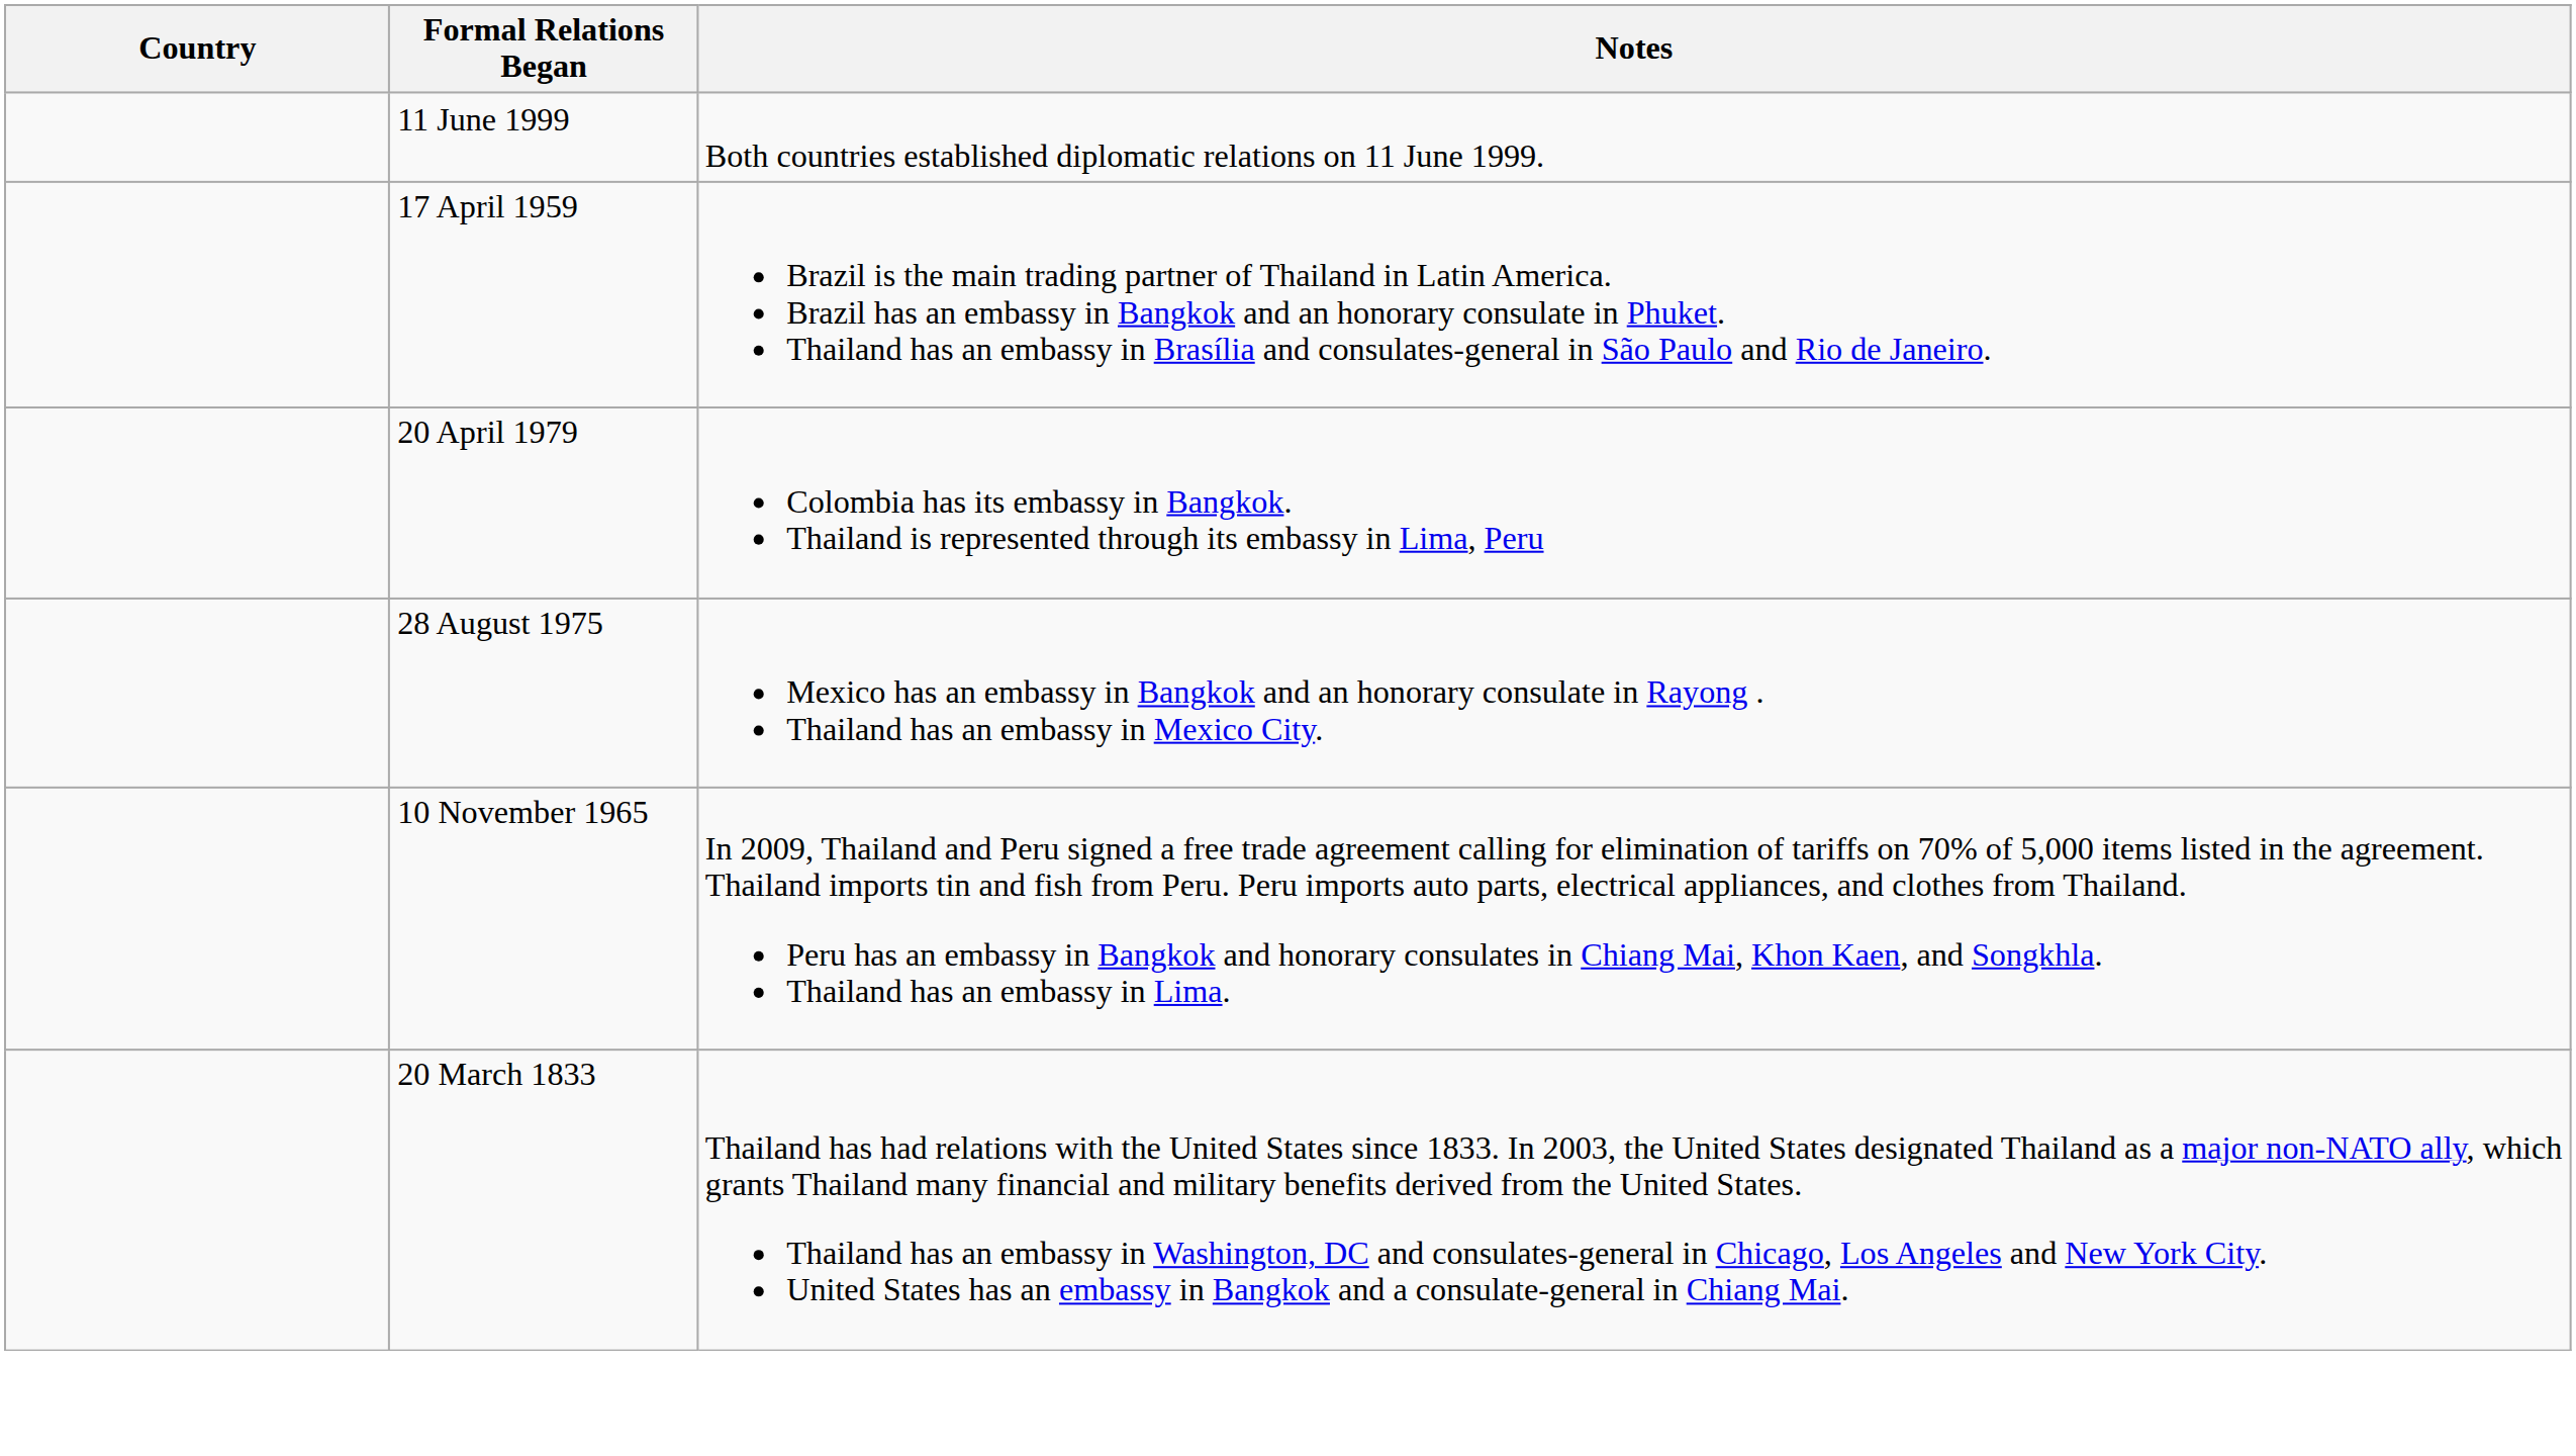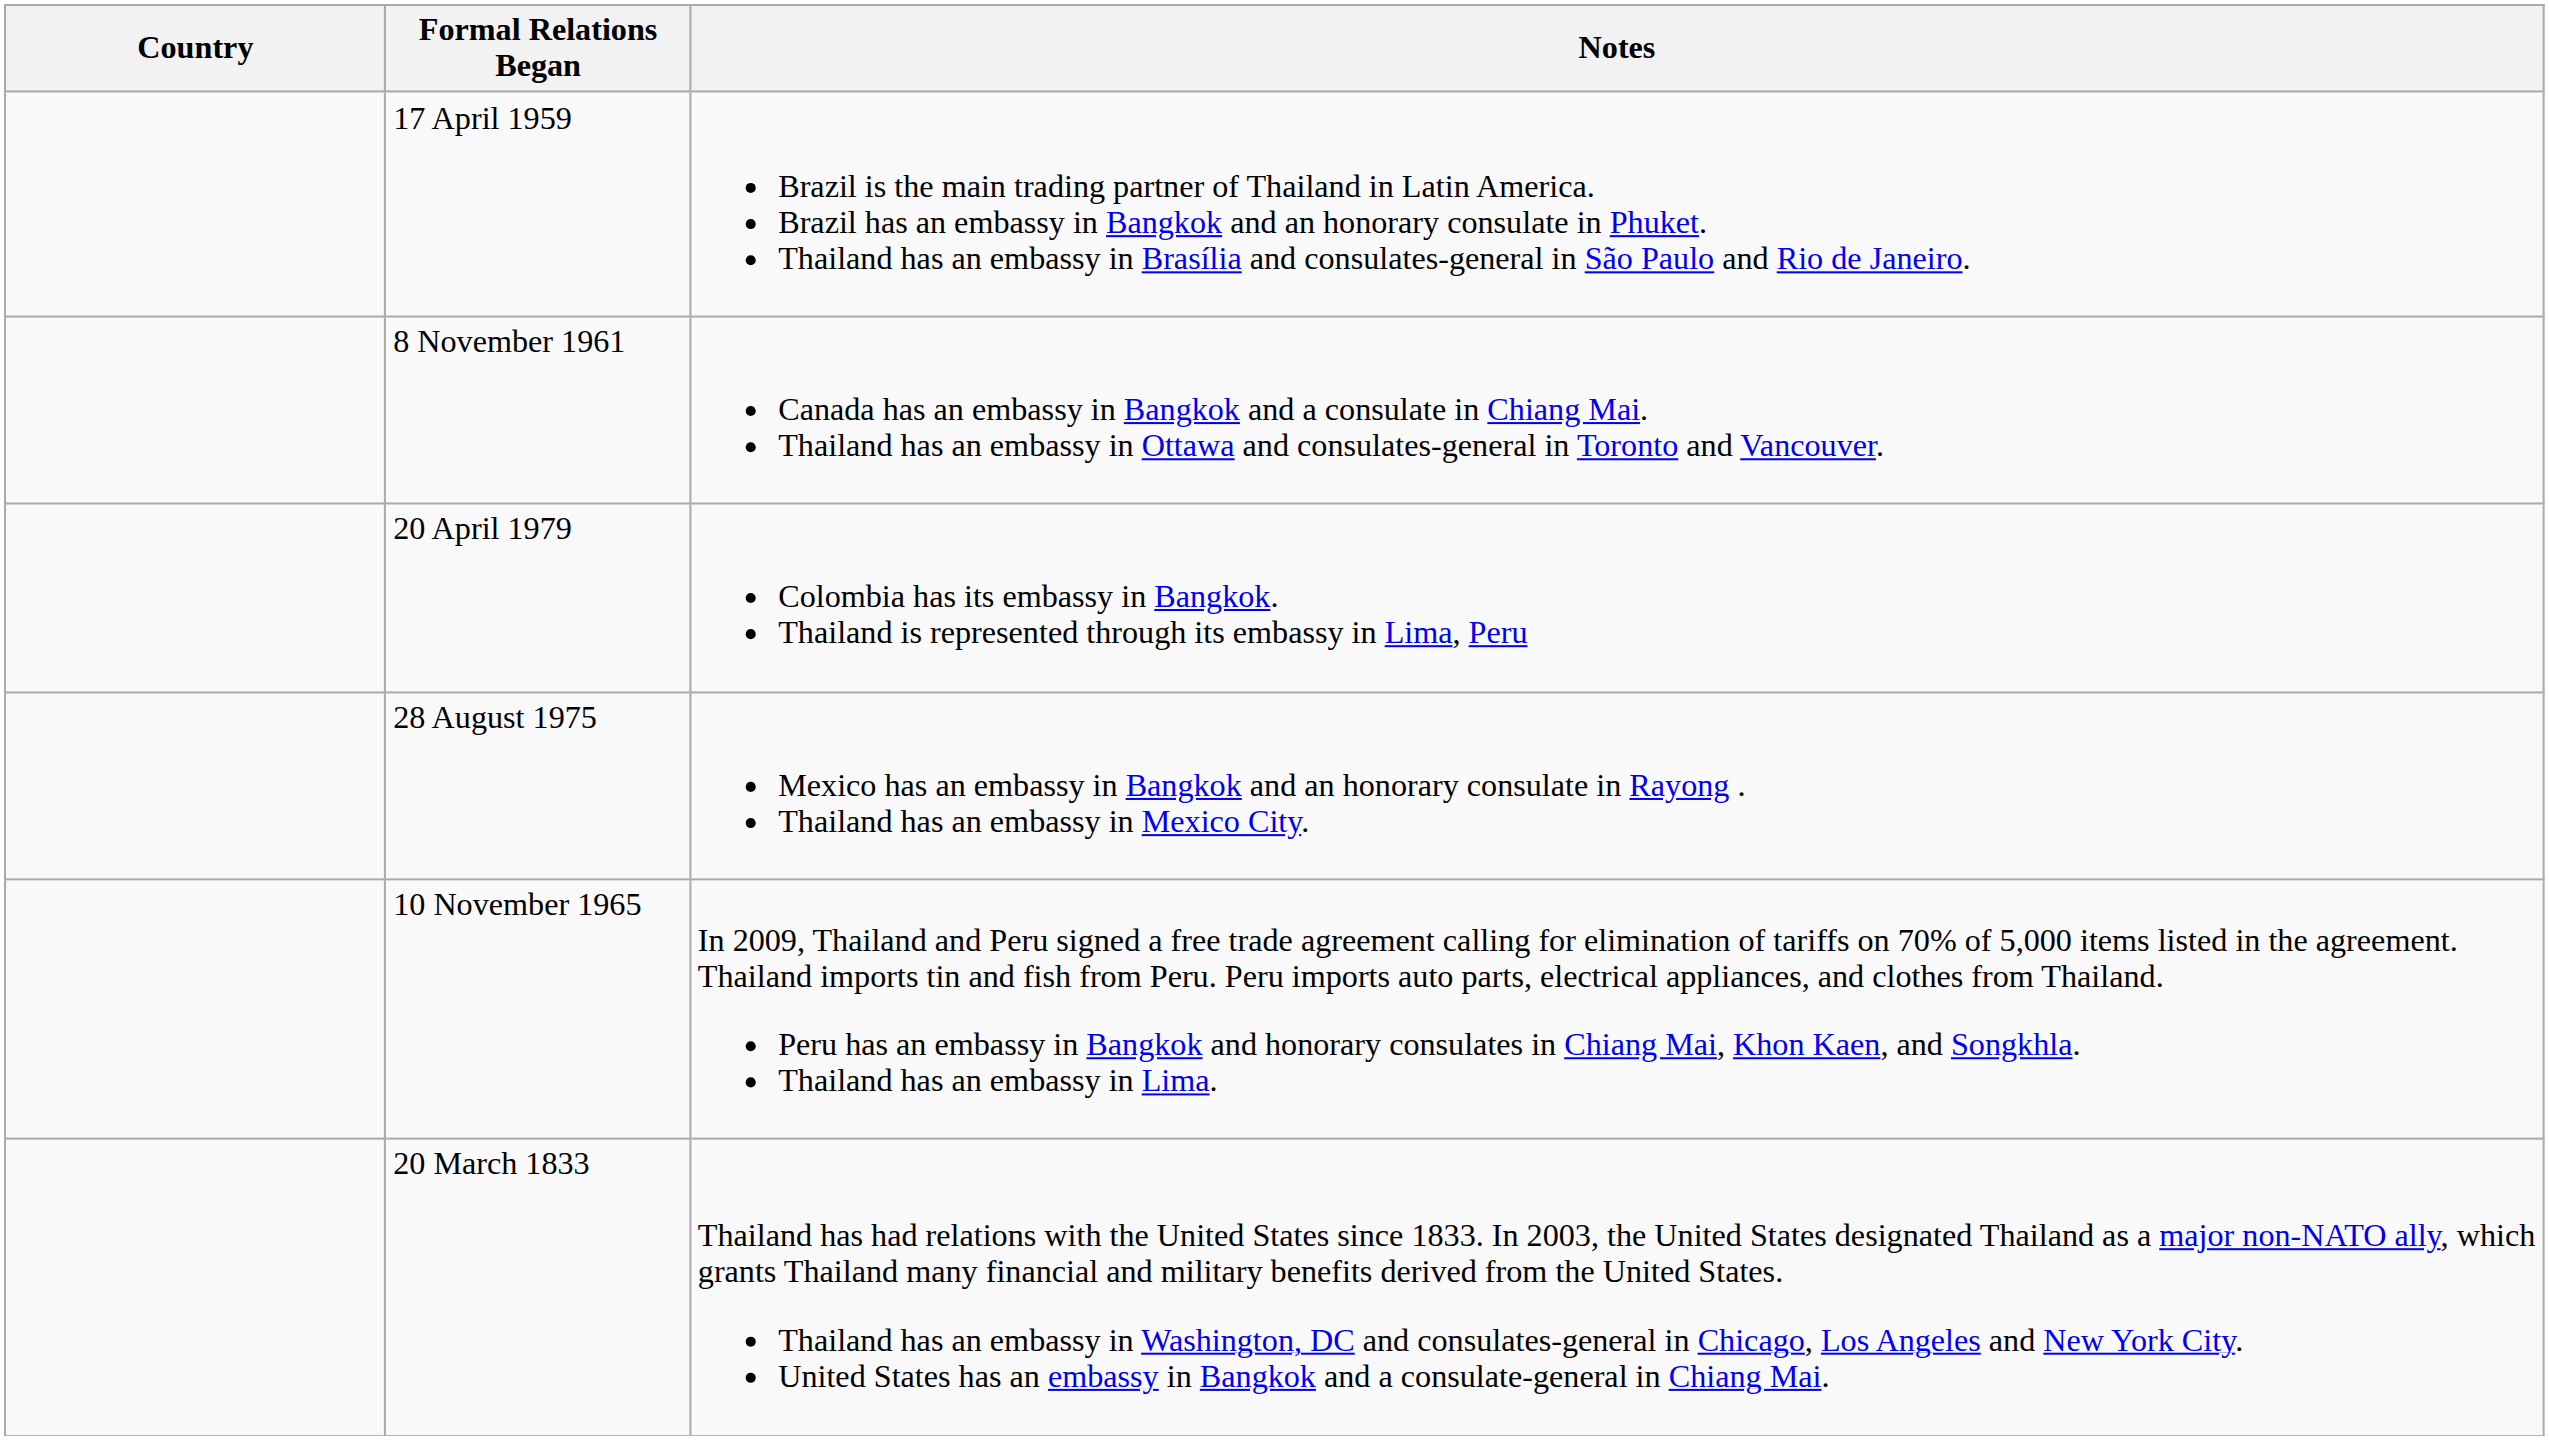- row: 11 June 1999 | Both countries established diplomatic relations on 11 June 1999.
+ row: 8 November 1961 | Canada has an embassy in Bangkok and a consulate in Chiang Mai. Thailand has an embassy in Ottawa and consulates-general in Toronto and Vancouver.
